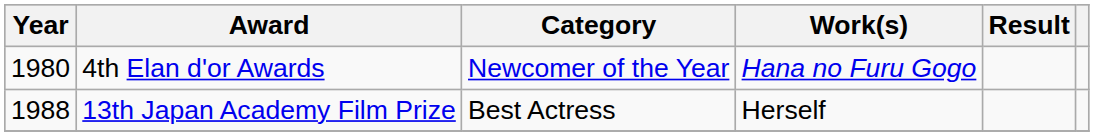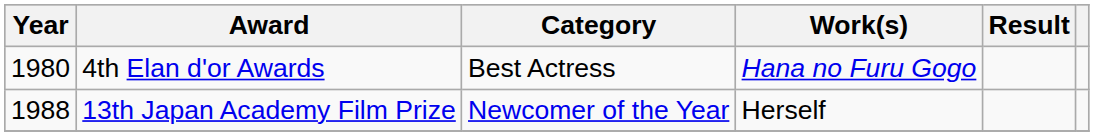4th Elan d'or Awards | Category: Newcomer of the Year -> Best Actress
13th Japan Academy Film Prize | Category: Best Actress -> Newcomer of the Year
